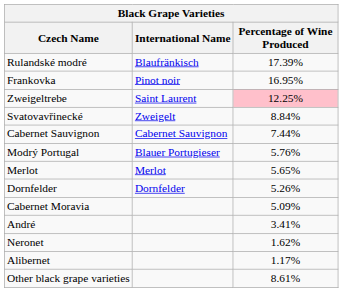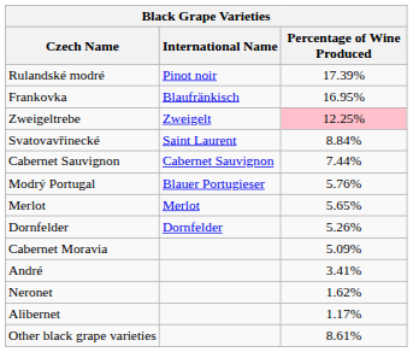Rulandské modré | International Name: Blaufränkisch -> Pinot noir
Frankovka | International Name: Pinot noir -> Blaufränkisch
Zweigeltrebe | International Name: Saint Laurent -> Zweigelt
Svatovavřinecké | International Name: Zweigelt -> Saint Laurent
